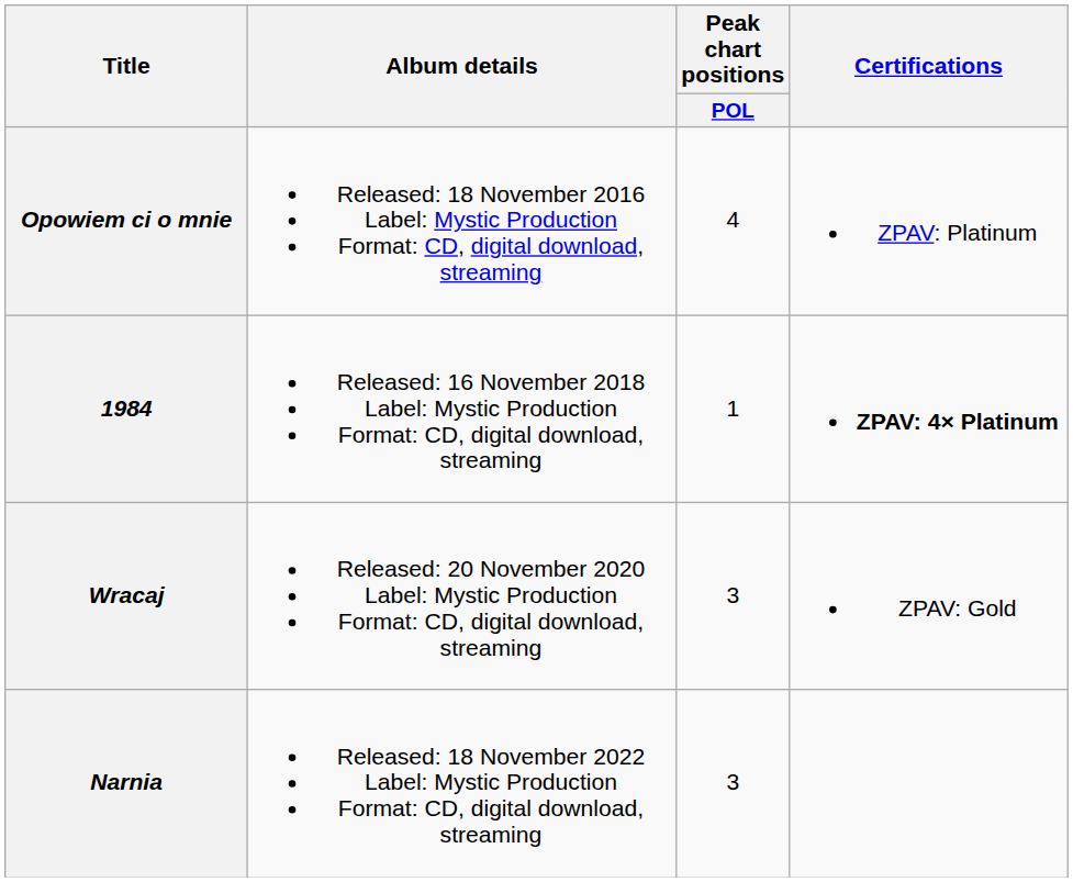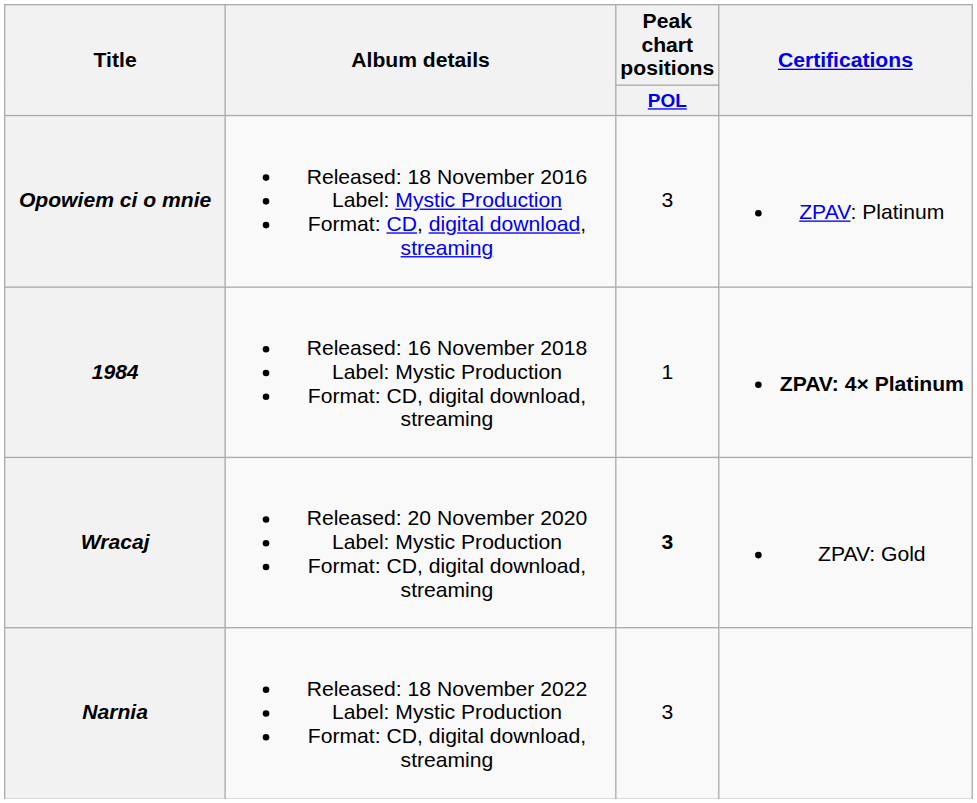Opowiem ci o mnie | Peak chart positions / POL: 4 -> 3
Wracaj | Peak chart positions / POL: normal -> bold
